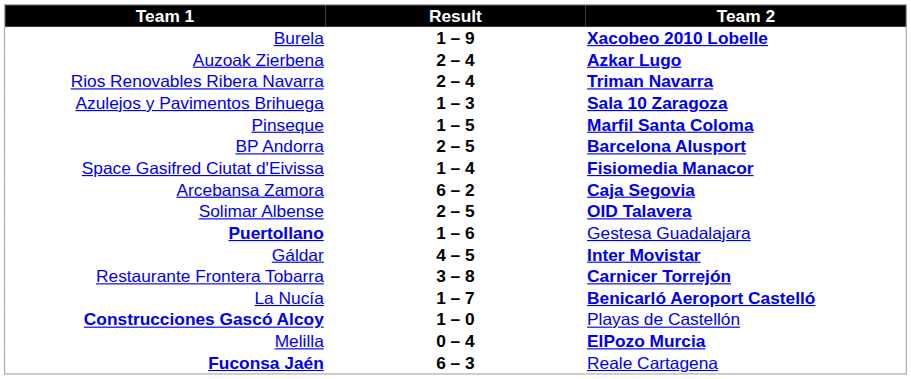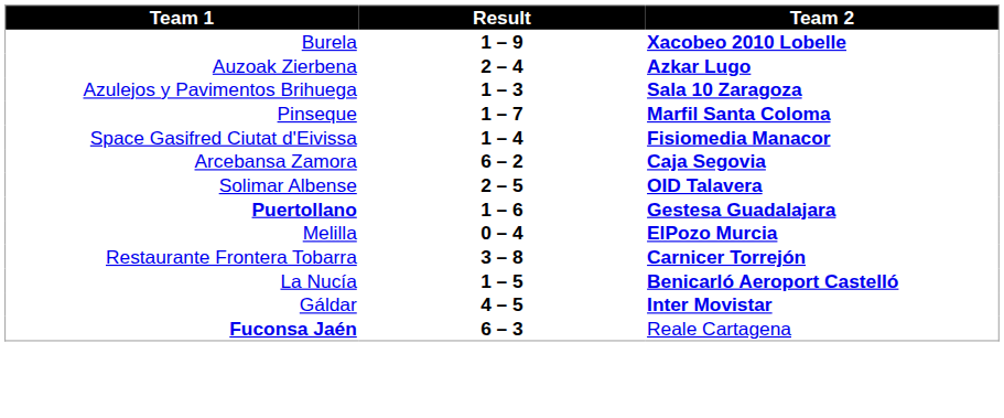- row: Rios Renovables Ribera Navarra | 2 – 4 | Triman Navarra
Pinseque | Result: 1 – 5 -> 1 – 7
- row: BP Andorra | 2 – 5 | Barcelona Alusport
Puertollano | Team 2: normal -> bold
rows swapped: Gáldar <-> Melilla
La Nucía | Result: 1 – 7 -> 1 – 5
- row: Construcciones Gascó Alcoy | 1 – 0 | Playas de Castellón
